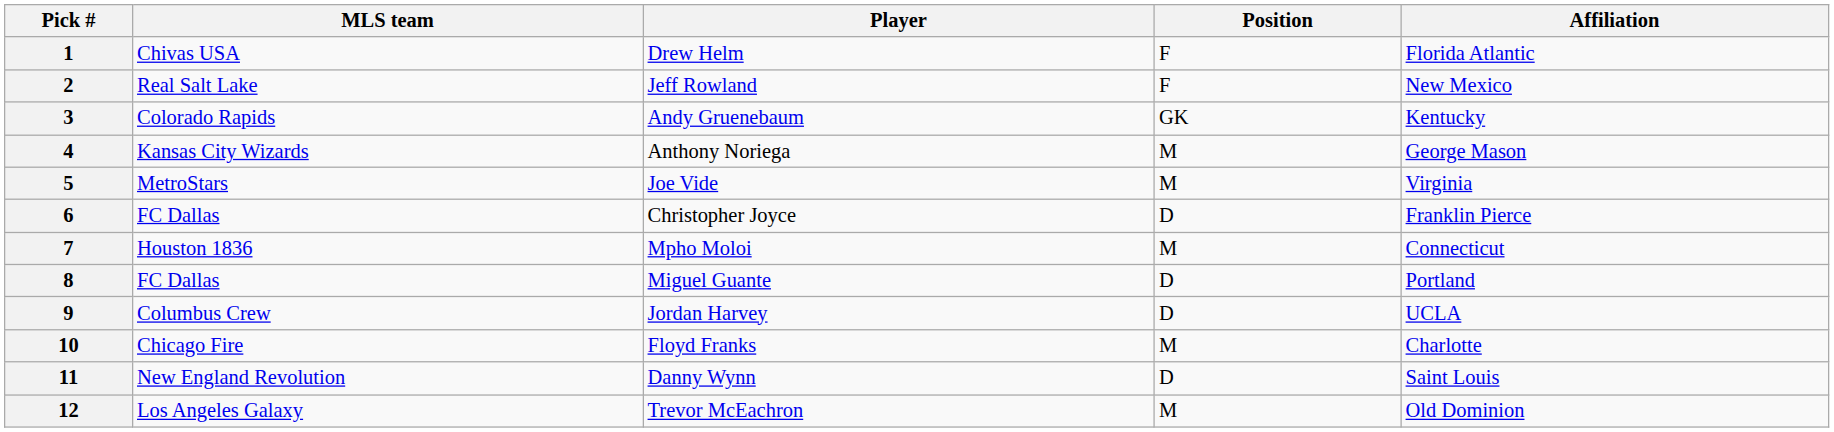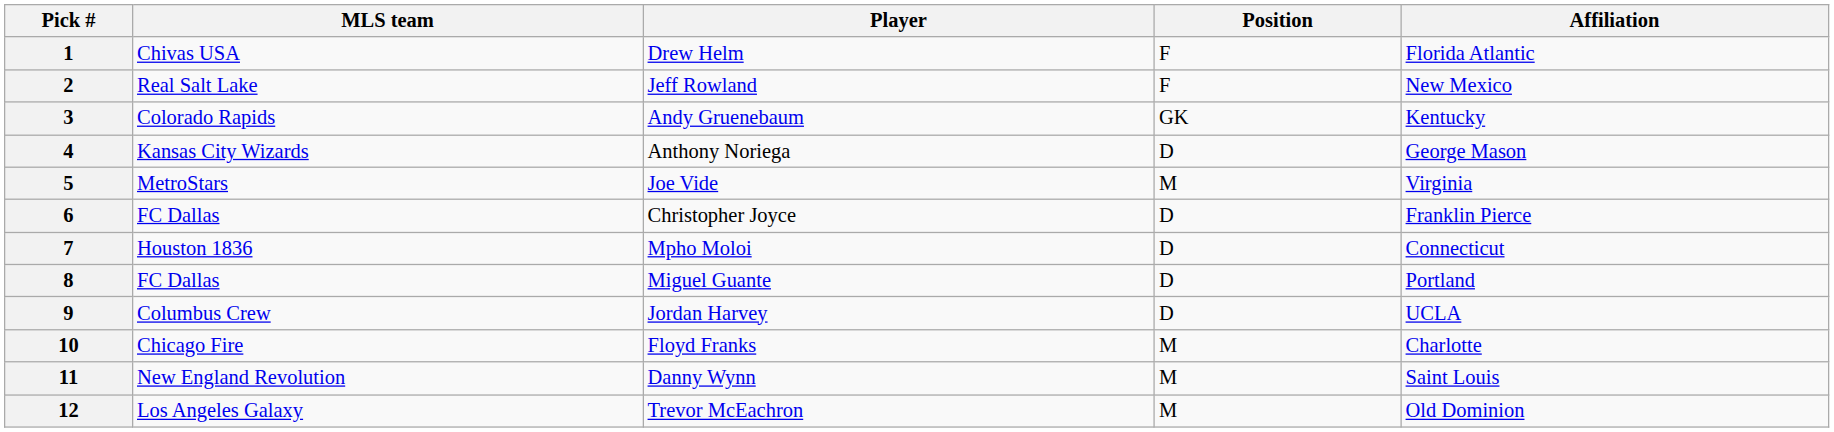4 | Position: M -> D
7 | Position: M -> D
11 | Position: D -> M
